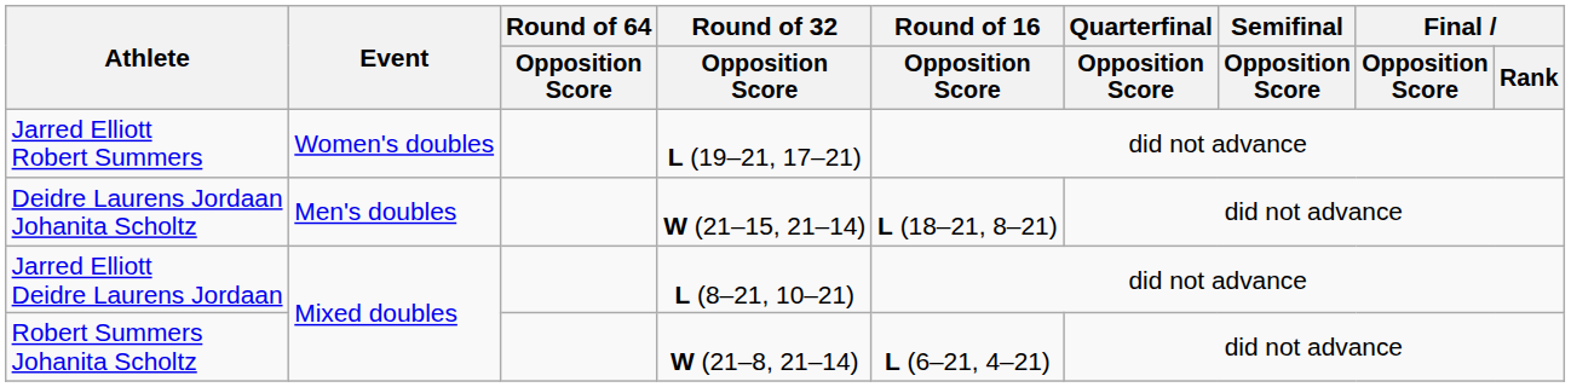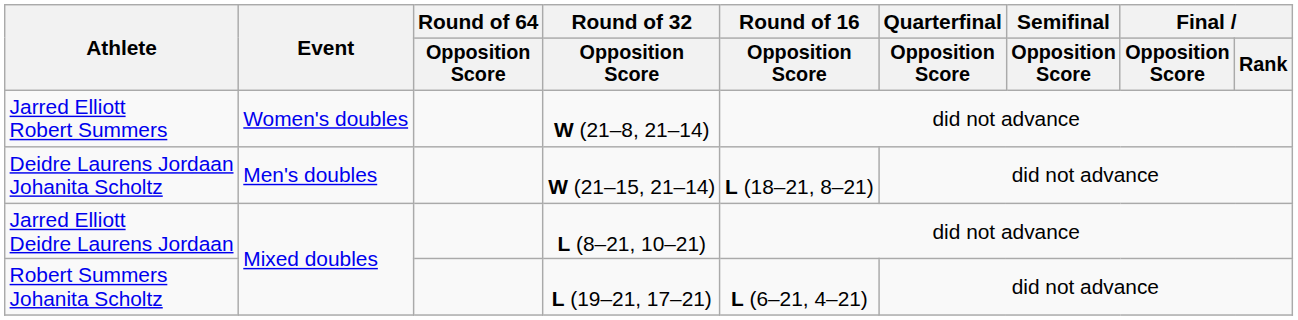Jarred Elliott Robert Summers | Round of 32 / Opposition Score: L (19–21, 17–21) -> W (21–8, 21–14)
Robert Summers Johanita Scholtz | Round of 32 / Opposition Score: W (21–8, 21–14) -> L (19–21, 17–21)
